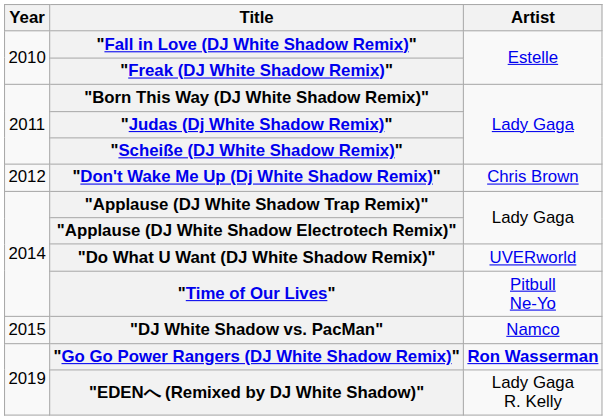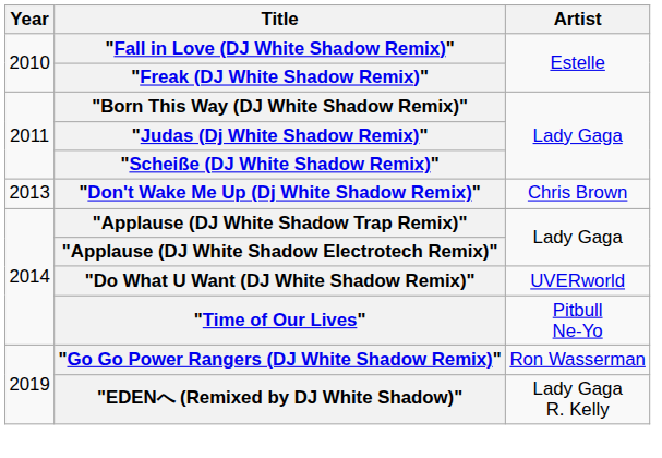"Don't Wake Me Up (Dj White Shadow Remix)" | Year: 2012 -> 2013
- row: 2015 | "DJ White Shadow vs. PacMan" | Namco
"Go Go Power Rangers (DJ White Shadow Remix)" | Artist: bold -> normal
